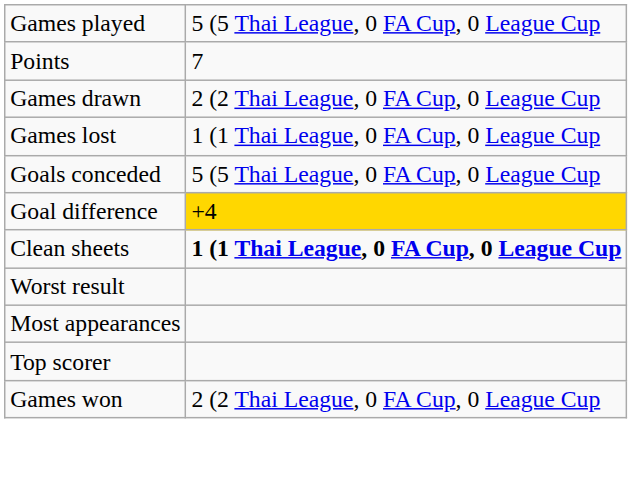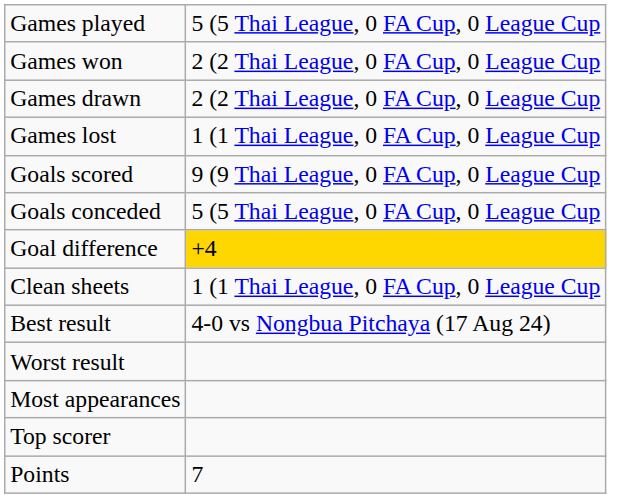rows swapped: Games won <-> Points
+ row: Goals scored | 9 (9 Thai League, 0 FA Cup, 0 League Cup
Clean sheets | column 2: bold -> normal
+ row: Best result | 4-0 vs Nongbua Pitchaya (17 Aug 24)
